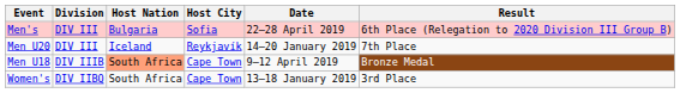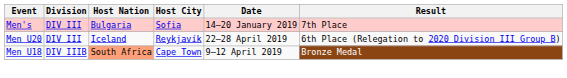Men's | Date: 22–28 April 2019 -> 14–20 January 2019
Men's | Result: 6th Place (Relegation to 2020 Division III Group B) -> 7th Place
Men U20 | Date: 14–20 January 2019 -> 22–28 April 2019
Men U20 | Result: 7th Place -> 6th Place (Relegation to 2020 Division III Group B)
- row: Women's | DIV IIBQ | South Africa | Cape Town | 13–18 January 2019 | 3rd Place
